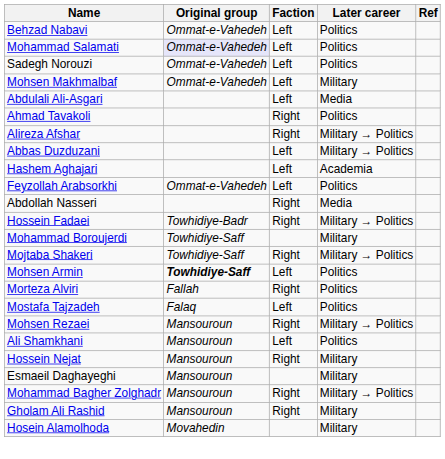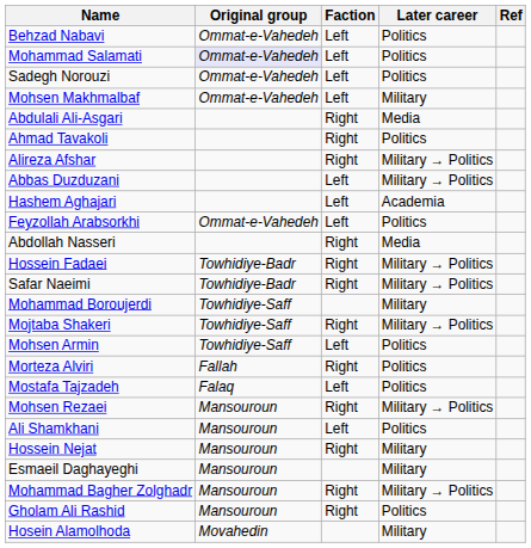Abdulali Ali-Asgari | Faction: Left -> Right
+ row: Safar Naeimi | Towhidiye-Badr | Right | Military → Politics
Mohsen Armin | Original group: bold -> normal
Gholam Ali Rashid | Later career: Military -> Politics
